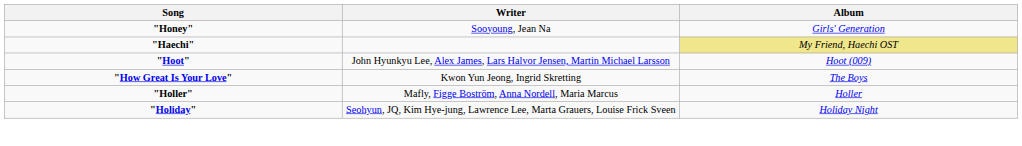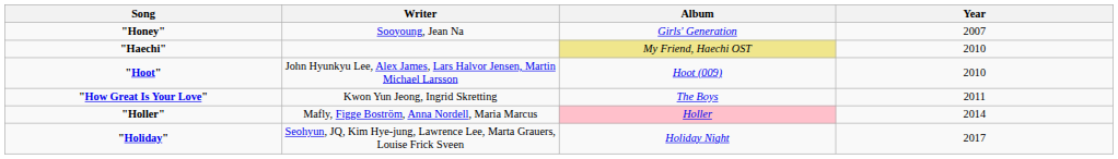+ column: Year | 2007 | 2010 | 2010 | 2011 | 2014 | 2017
"Holler" | Album: no background -> pink background
